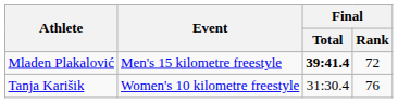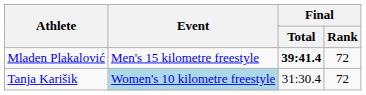Tanja Karišik | Event: no background -> lightblue background
Tanja Karišik | Final / Rank: 76 -> 72
